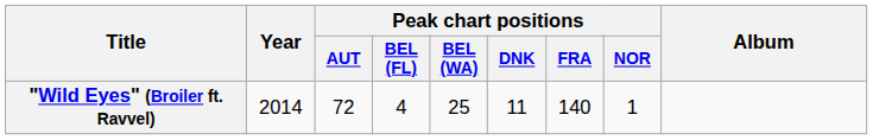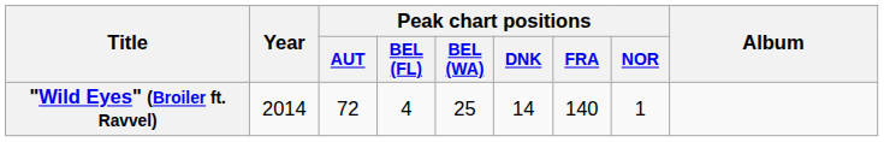"Wild Eyes" (Broiler ft. Ravvel) | Peak chart positions / DNK: 11 -> 14
